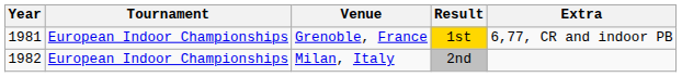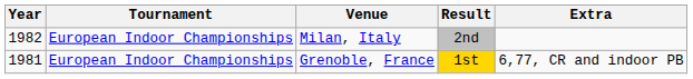rows swapped: Grenoble, France <-> Milan, Italy
